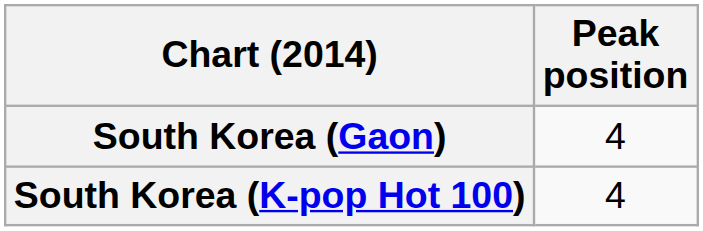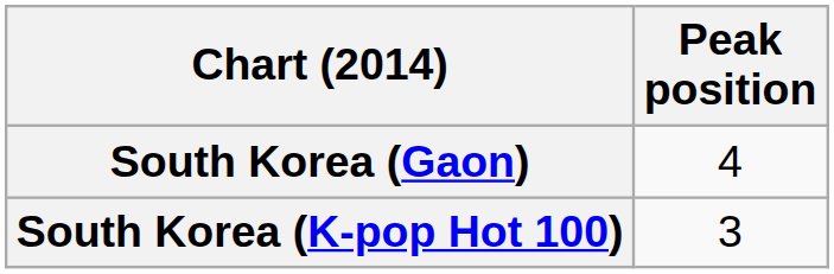South Korea (K-pop Hot 100) | Peak position: 4 -> 3
